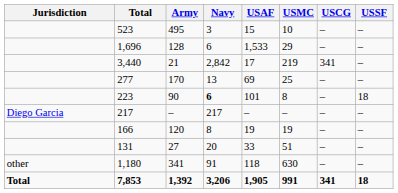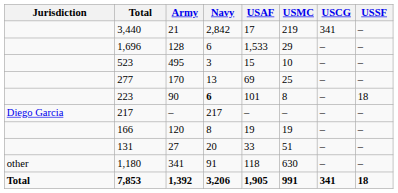rows swapped: 3,440 <-> 523
